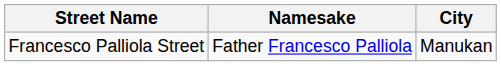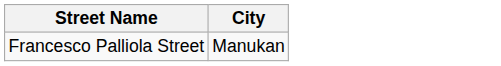- column: Namesake | Father Francesco Palliola
